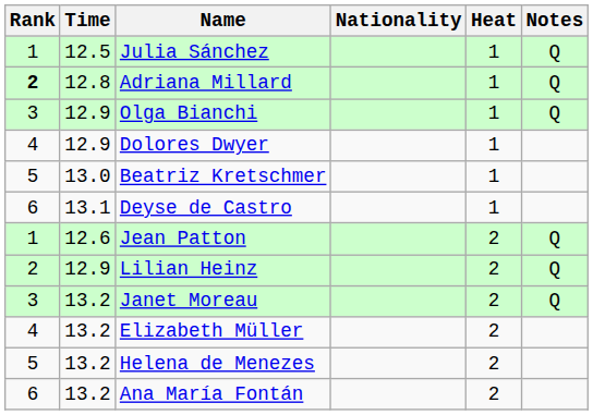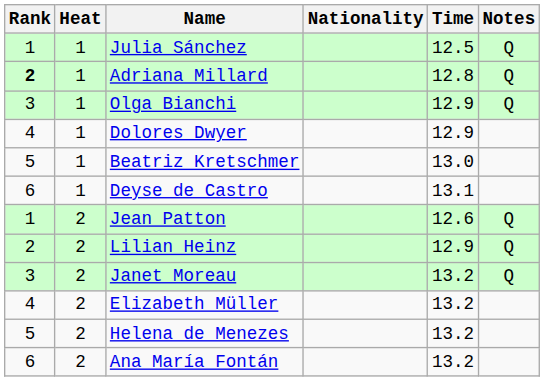columns swapped: Heat <-> Time
